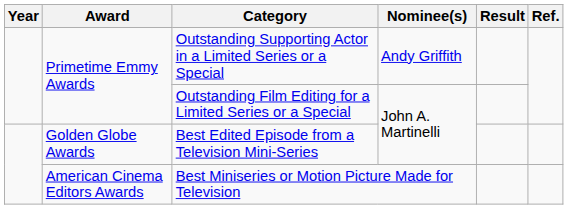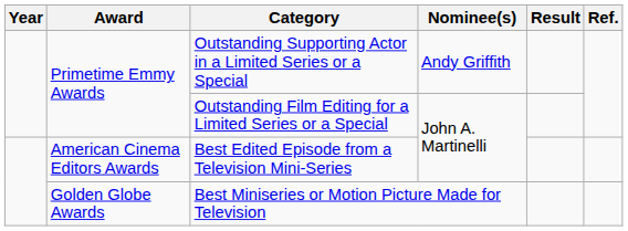Best Edited Episode from a Television Mini-Series | Award: Golden Globe Awards -> American Cinema Editors Awards
Best Miniseries or Motion Picture Made for Television | Award: American Cinema Editors Awards -> Golden Globe Awards
